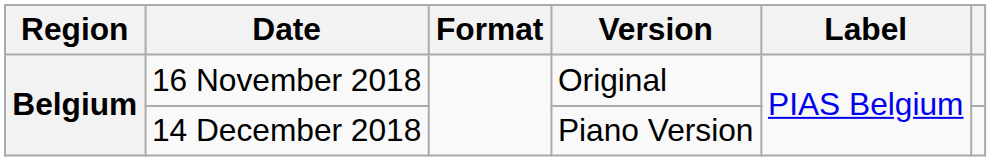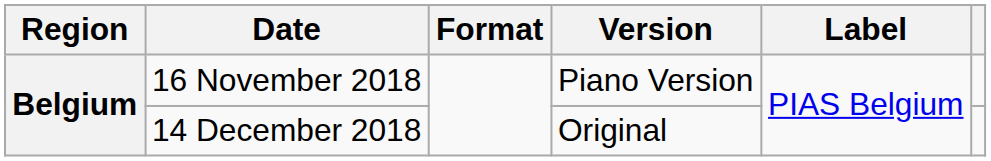16 November 2018 | Version: Original -> Piano Version
14 December 2018 | Version: Piano Version -> Original
